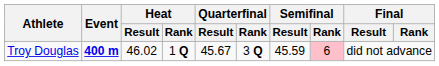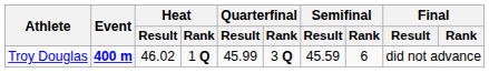Troy Douglas | Quarterfinal / Result: 45.67 -> 45.99
Troy Douglas | Semifinal / Rank: pink background -> no background
